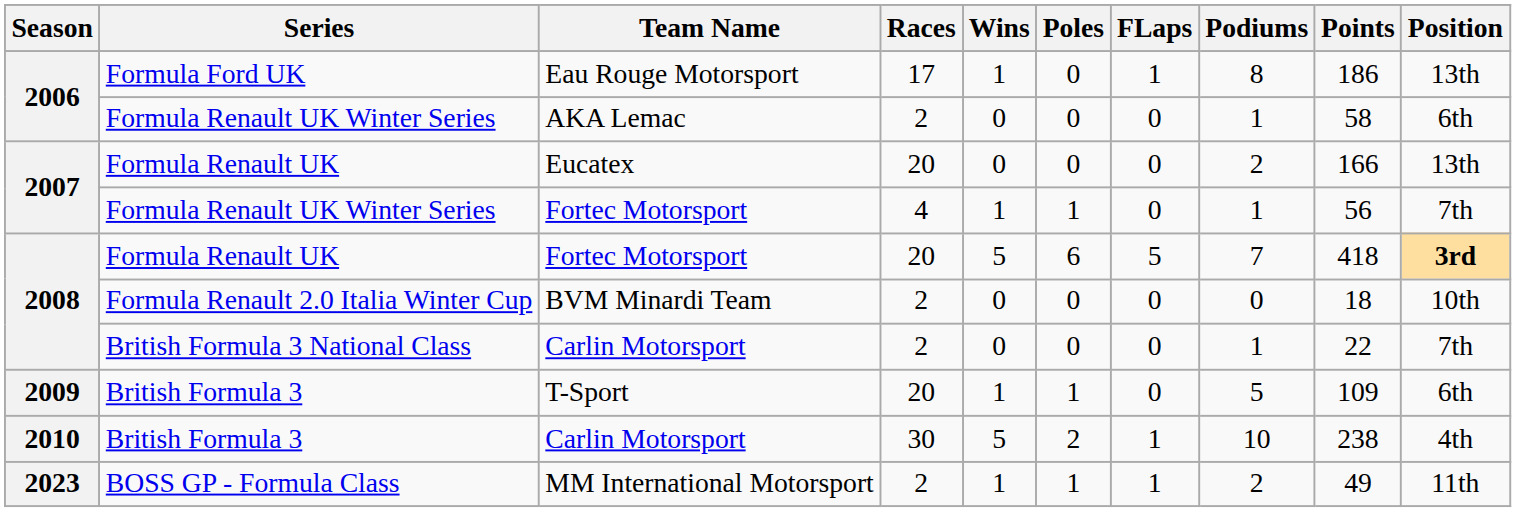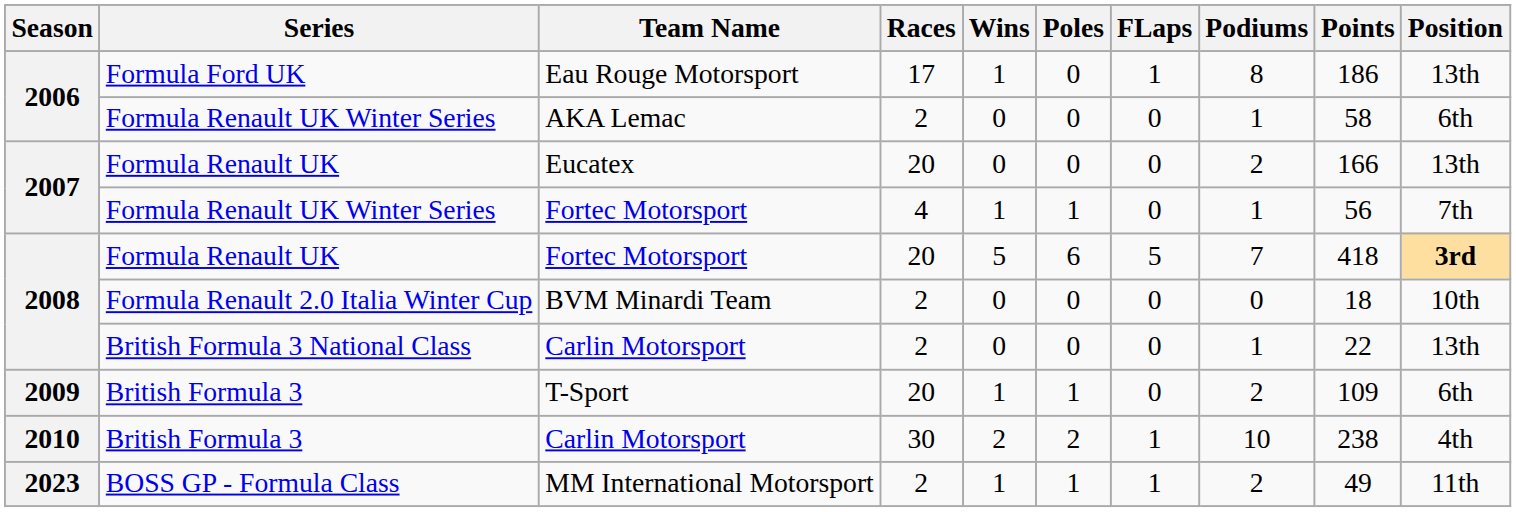British Formula 3 National Class / Carlin Motorsport | Position: 7th -> 13th
T-Sport | Podiums: 5 -> 2
British Formula 3 / Carlin Motorsport | Wins: 5 -> 2
